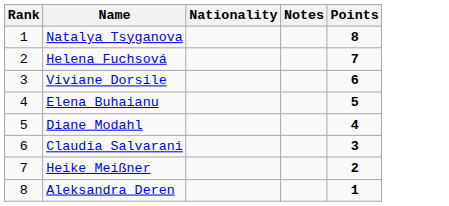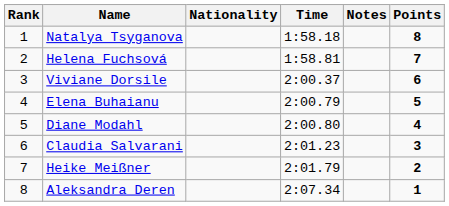+ column: Time | 1:58.18 | 1:58.81 | 2:00.37 | 2:00.79 | 2:00.80 | 2:01.23 | 2:01.79 | 2:07.34
